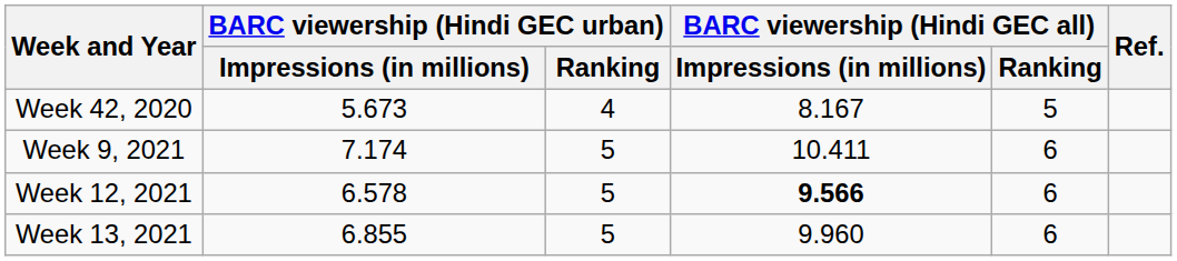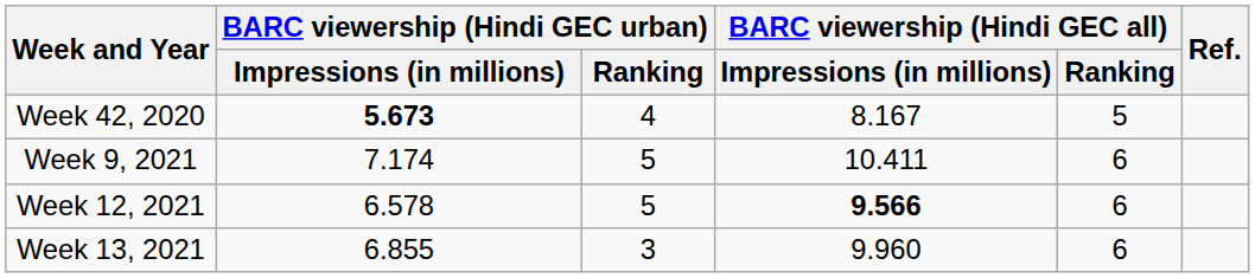Week 42, 2020 | column 2: normal -> bold
Week 13, 2021 | BARC viewership (Hindi GEC urban) / Ranking: 5 -> 3
